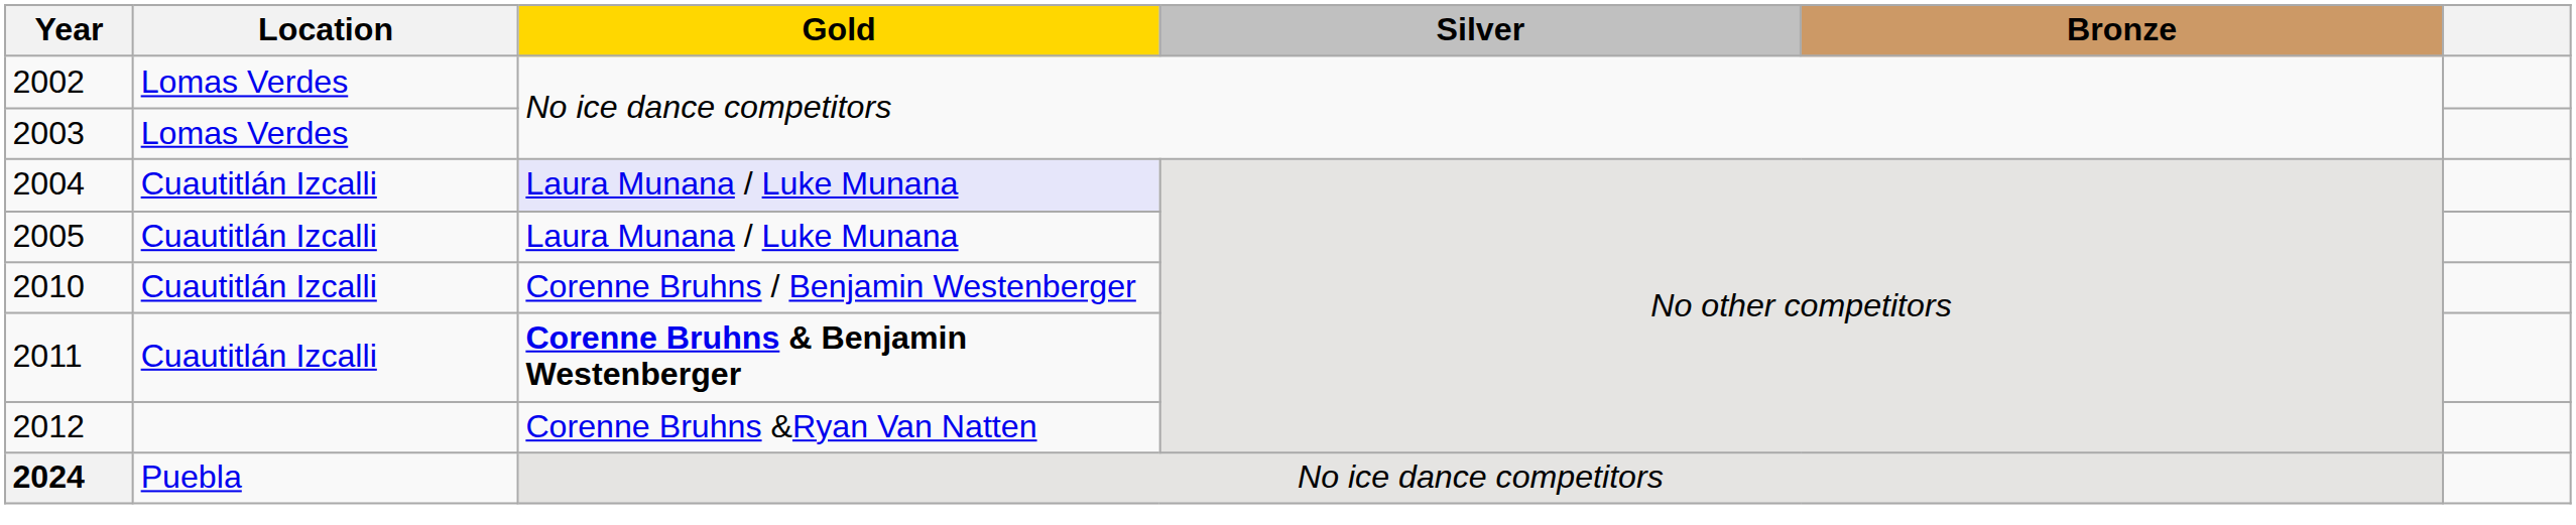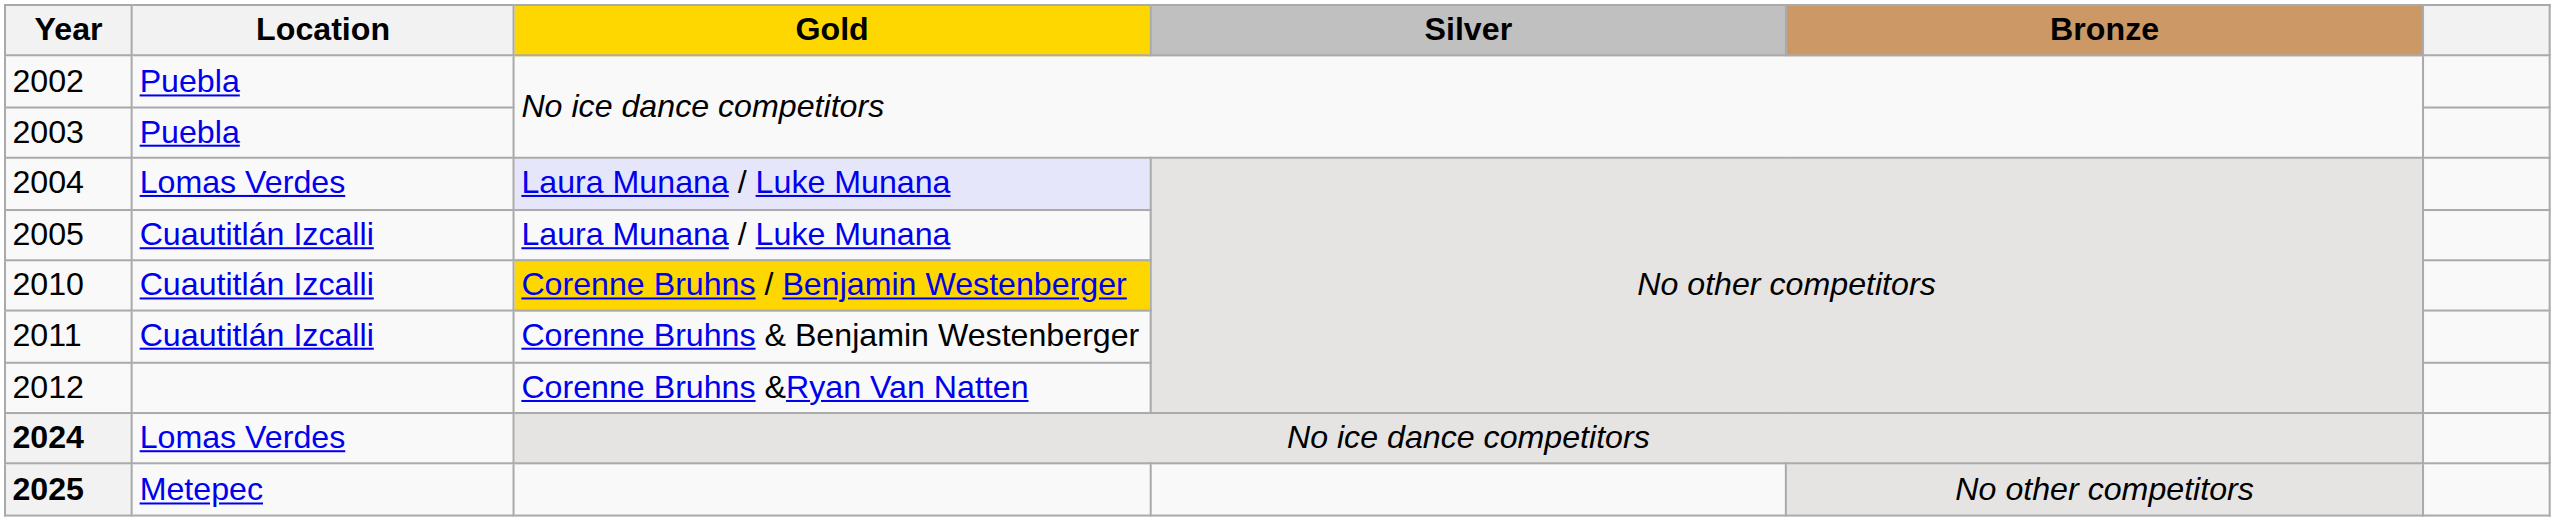2002 | Location: Lomas Verdes -> Puebla
2003 | Location: Lomas Verdes -> Puebla
2004 | Location: Cuautitlán Izcalli -> Lomas Verdes
2010 | Gold: no background -> gold background
2011 | Gold: bold -> normal
2024 | Location: Puebla -> Lomas Verdes
+ row: 2025 | Metepec | No other competitors
